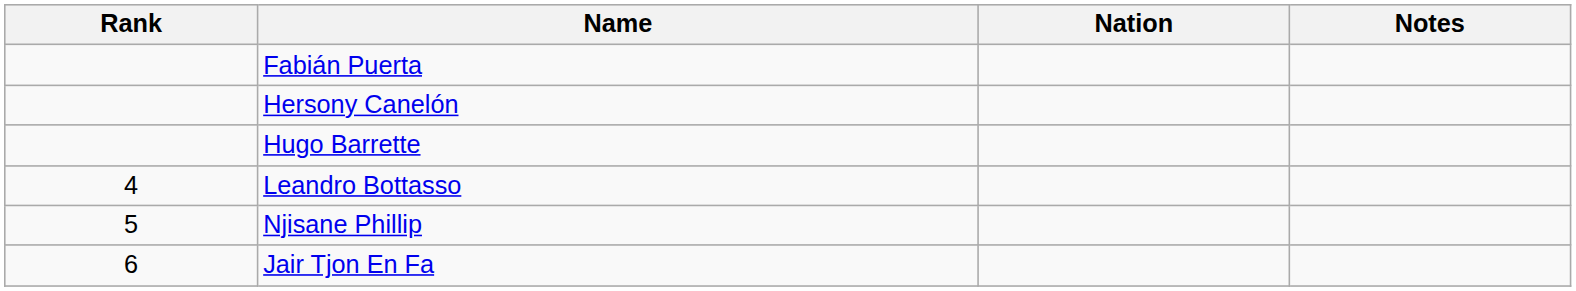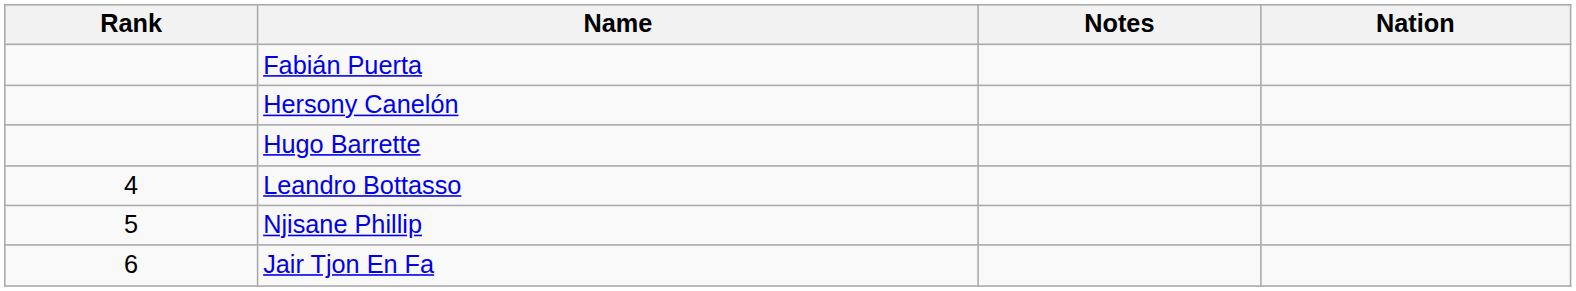columns swapped: Nation <-> Notes
